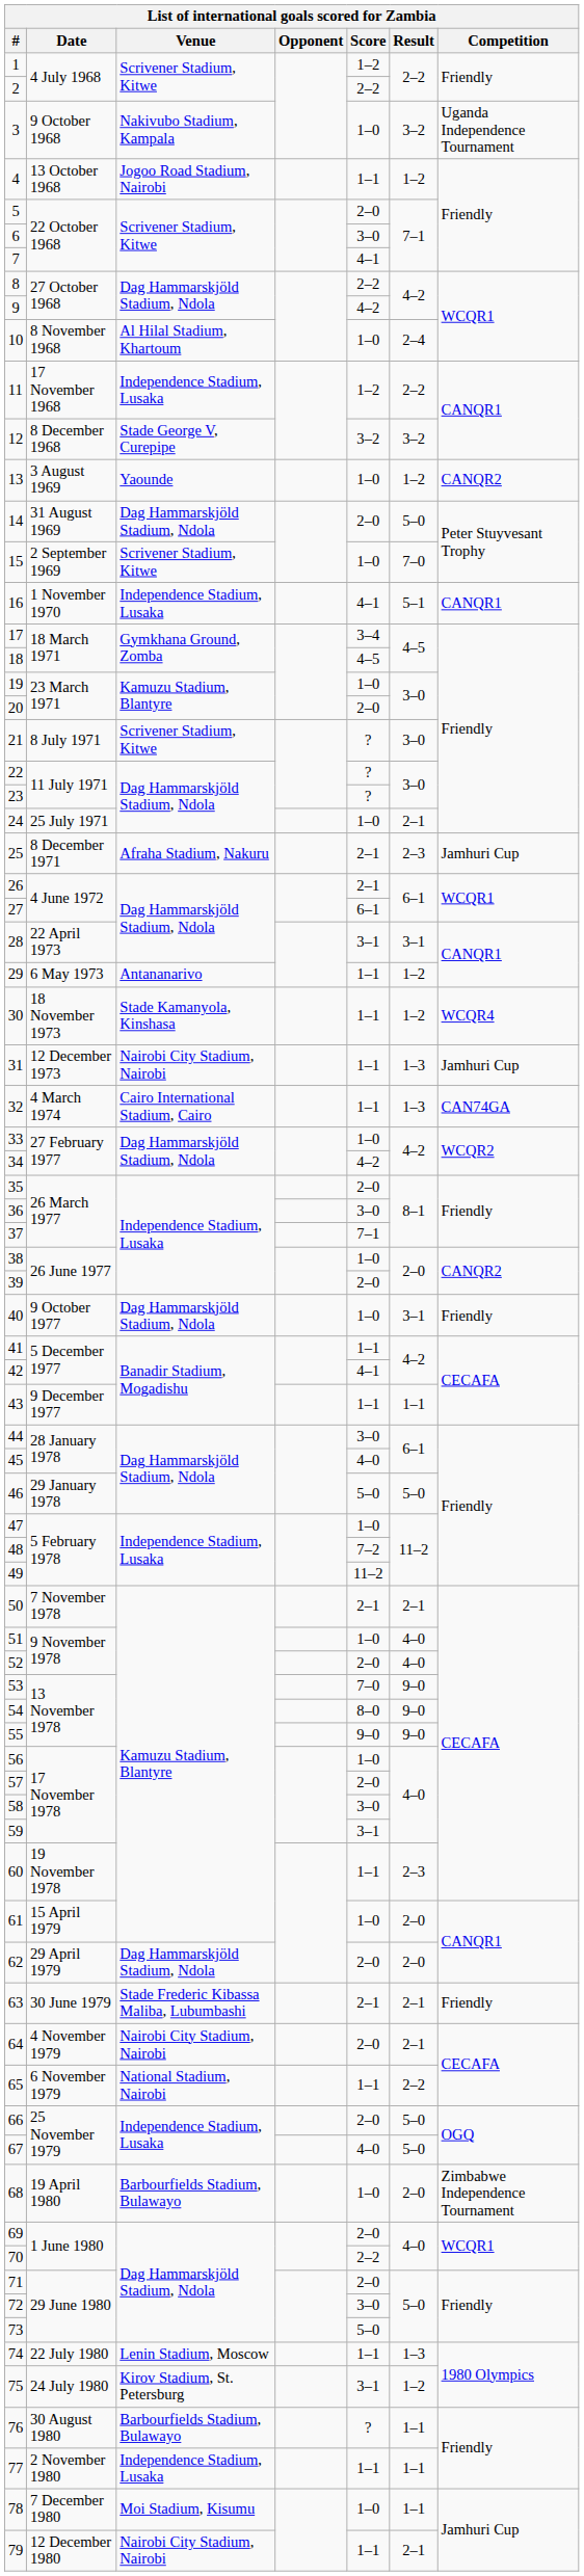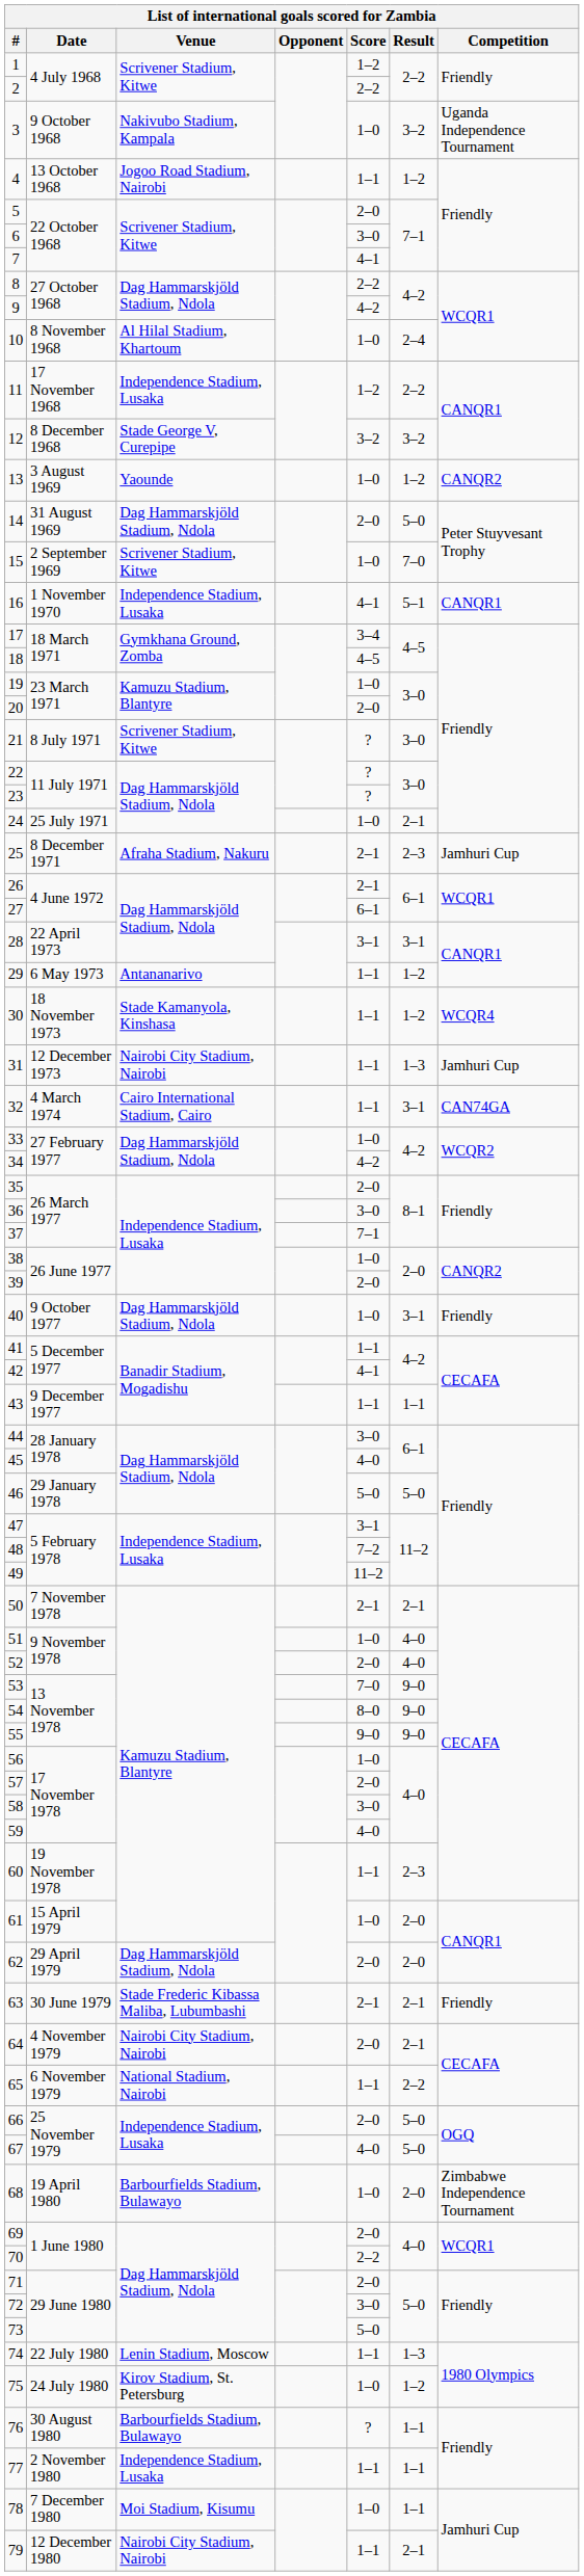32 | Result: 1–3 -> 3–1
47 | Score: 1–0 -> 3–1
59 | Score: 3–1 -> 4–0
75 | Score: 3–1 -> 1–0
